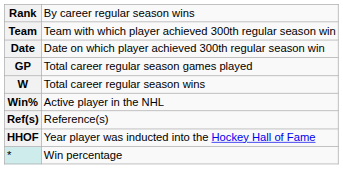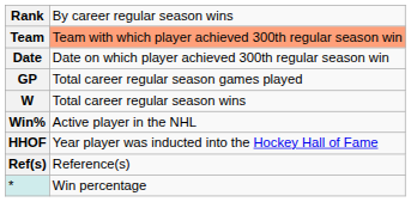Team | column 2: no background -> lightsalmon background
rows swapped: HHOF <-> Ref(s)
